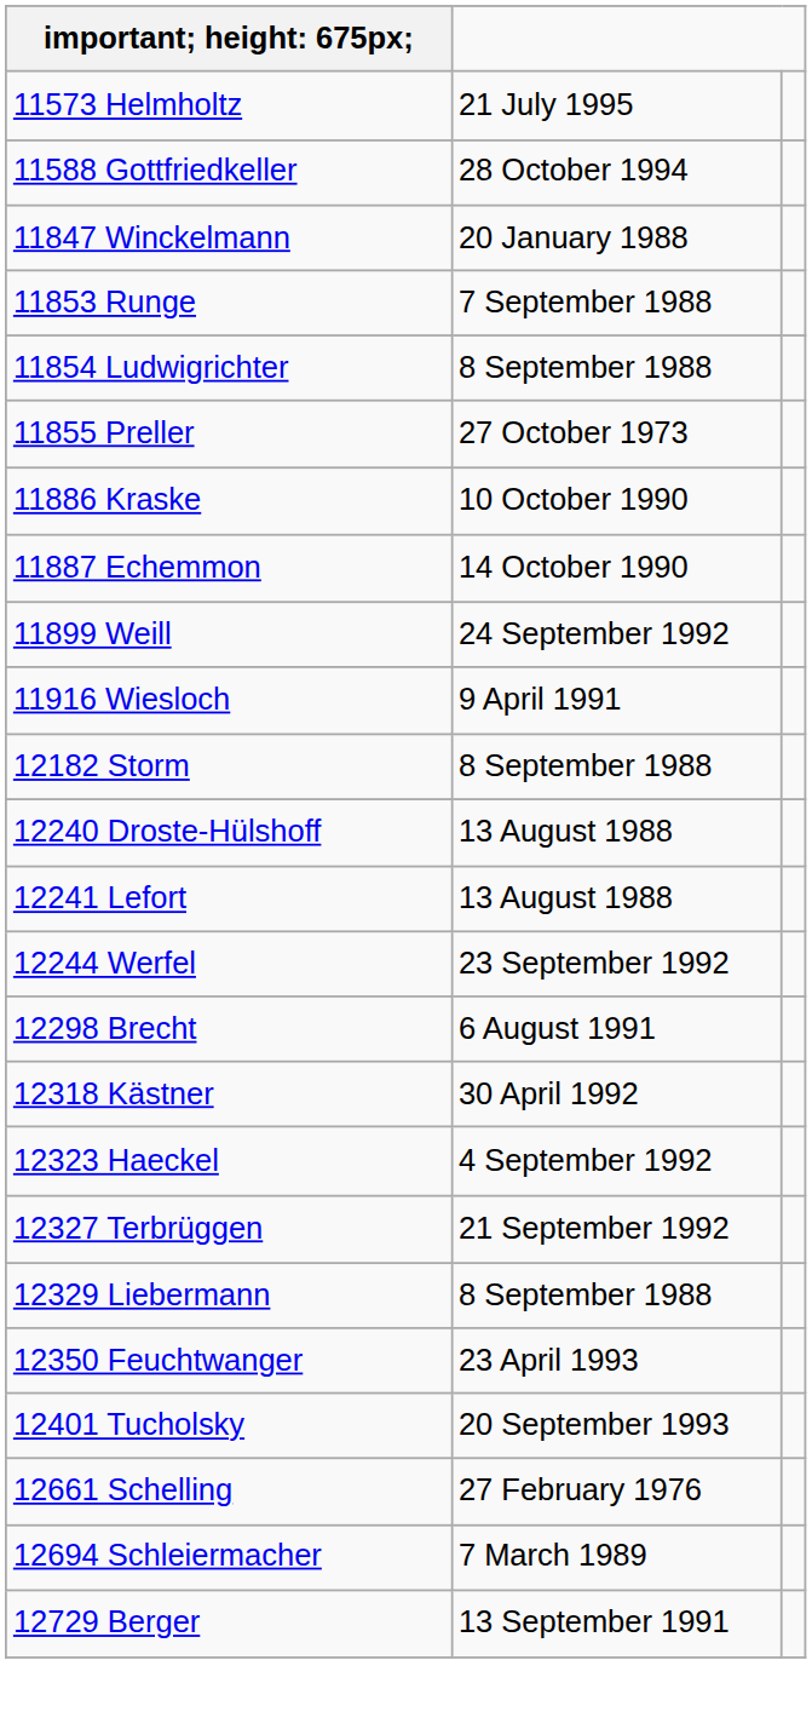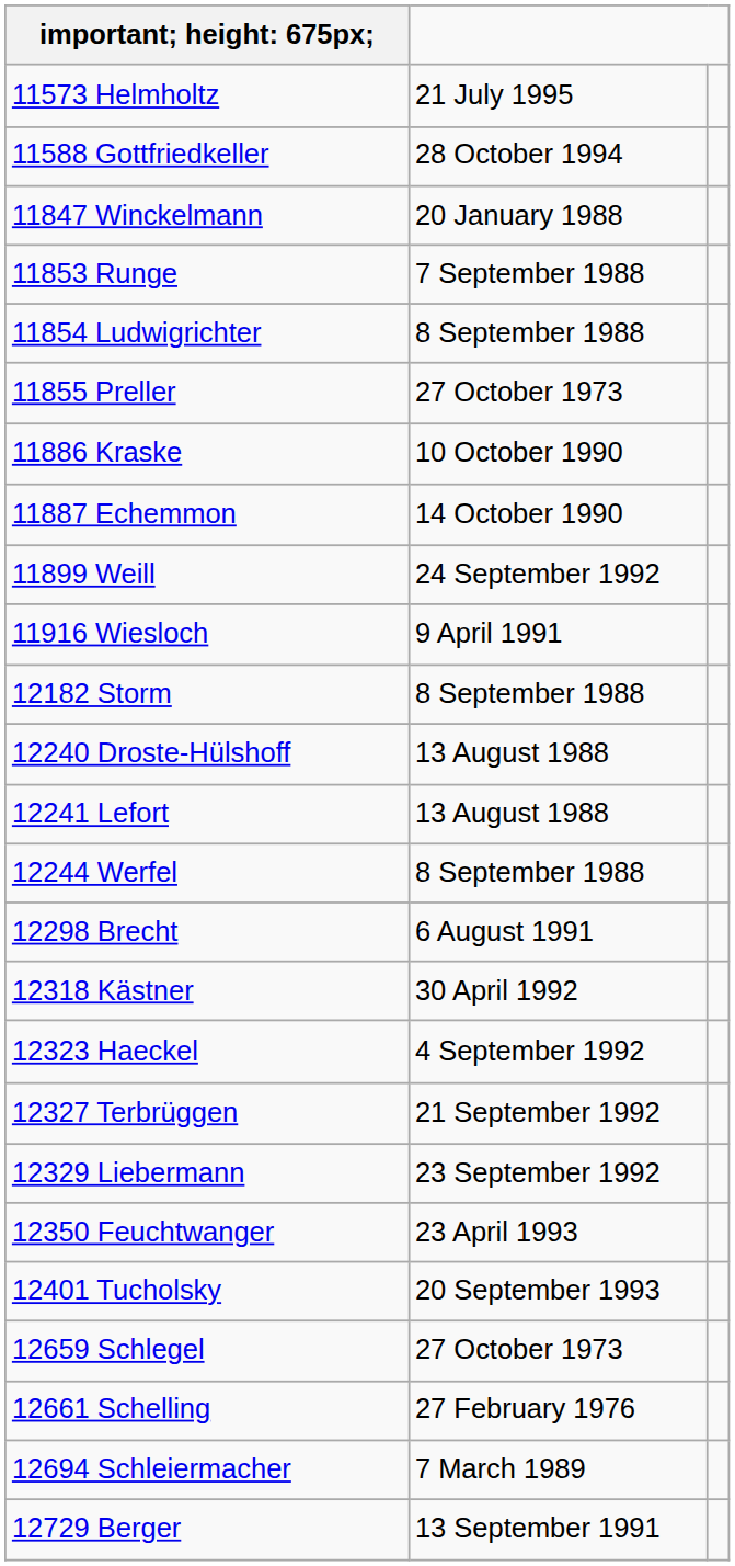12244 Werfel | column 2: 23 September 1992 -> 8 September 1988
12329 Liebermann | column 2: 8 September 1988 -> 23 September 1992
+ row: 12659 Schlegel | 27 October 1973
